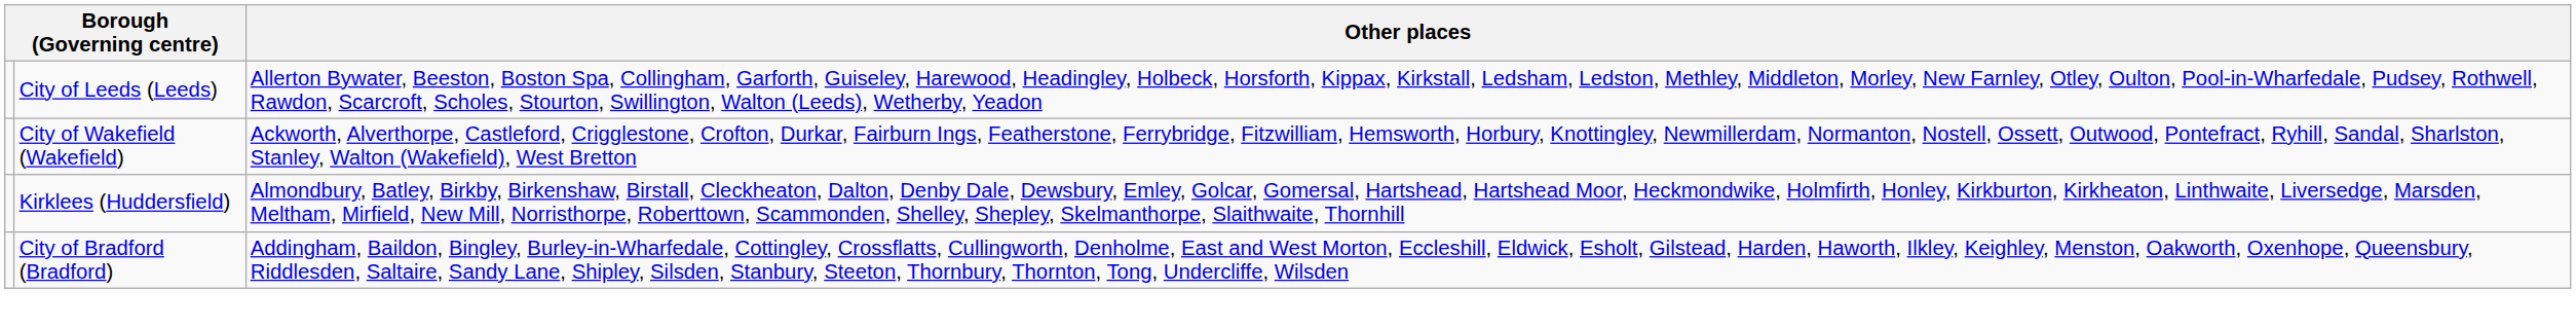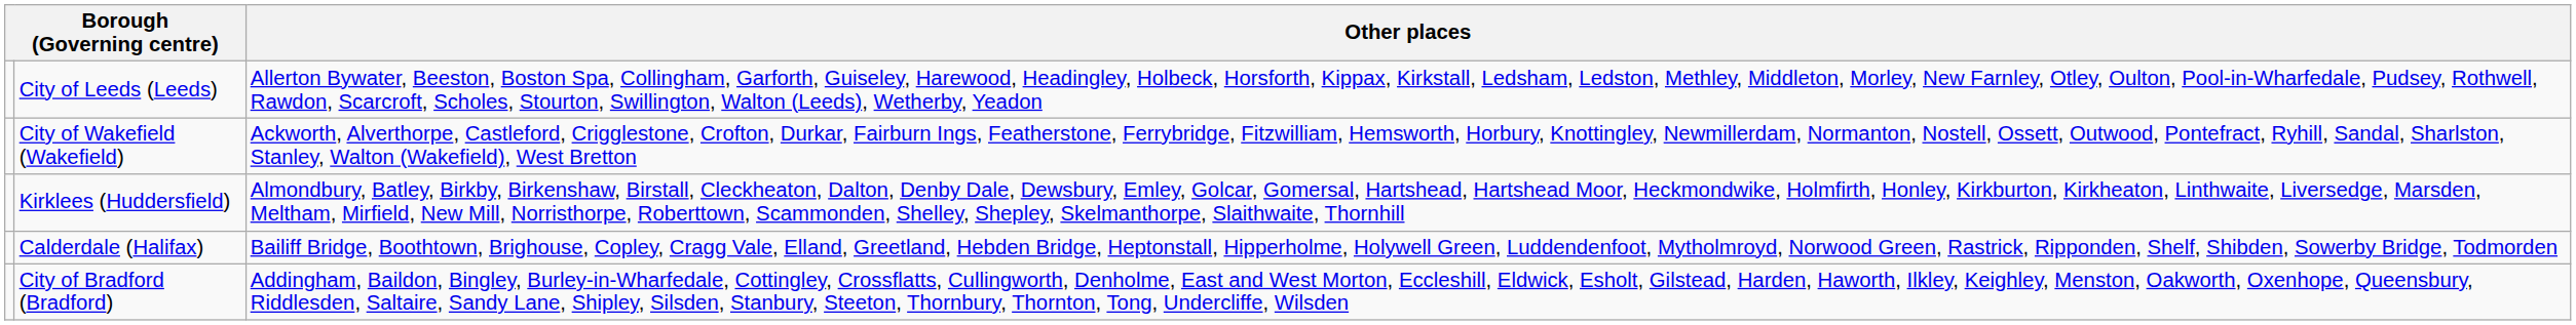+ row: Calderdale (Halifax) | Bailiff Bridge, Boothtown, Brighouse, Copley, Cragg Vale, Elland, Greetland, Hebden Bridge, Heptonstall, Hipperholme, Holywell Green, Luddendenfoot, Mytholmroyd, Norwood Green, Rastrick, Ripponden, Shelf, Shibden, Sowerby Bridge, Todmorden
